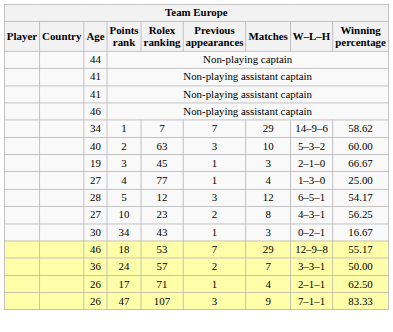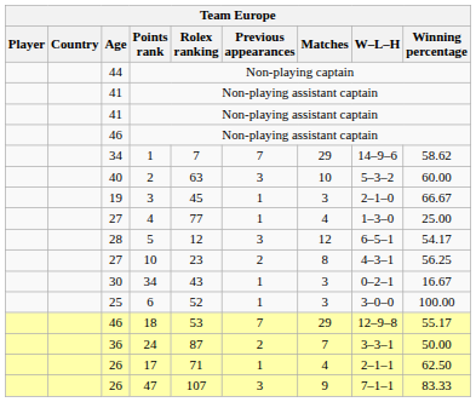+ row: 25 | 6 | 52 | 1 | 3 | 3–0–0 | 100.00
24 | Rolex ranking: 57 -> 87
